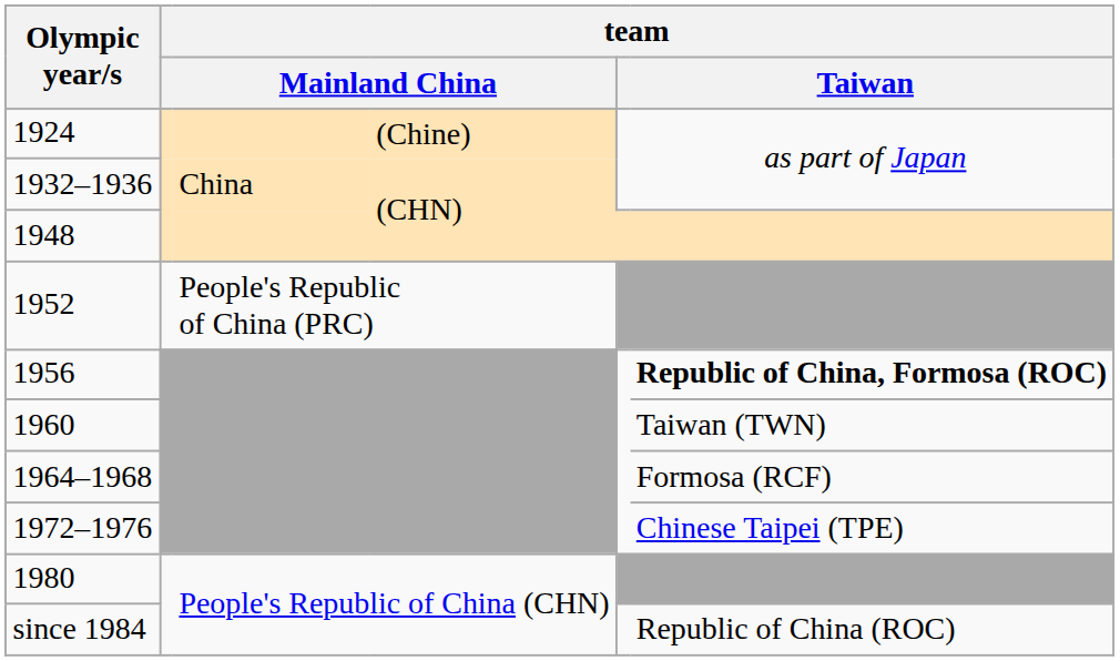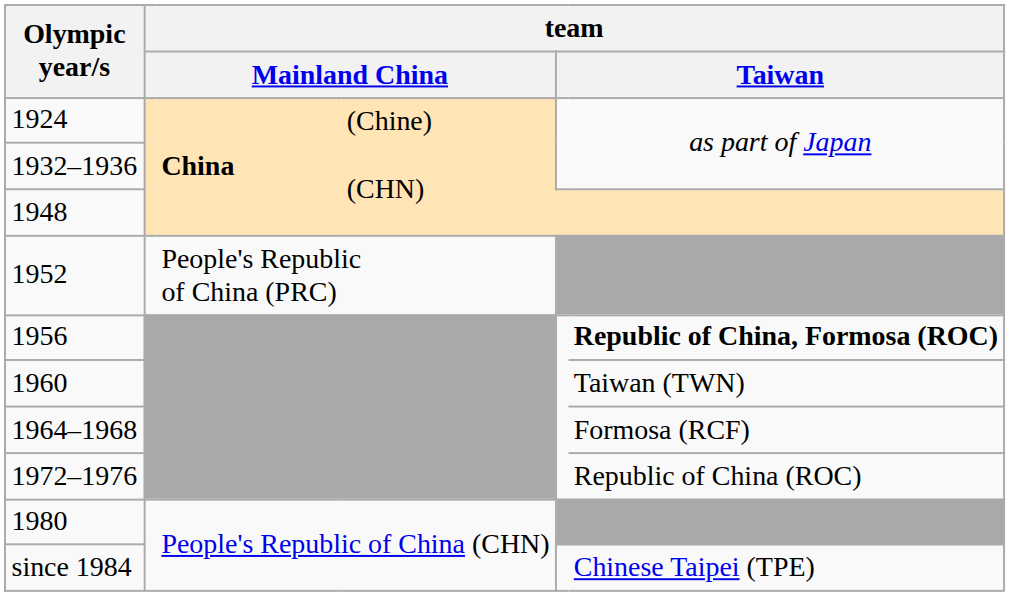1932–1936 | column 3: normal -> bold
1972–1976 | column 6: Chinese Taipei (TPE) -> Republic of China (ROC)
since 1984 | column 6: Republic of China (ROC) -> Chinese Taipei (TPE)
